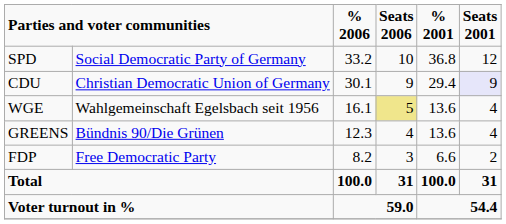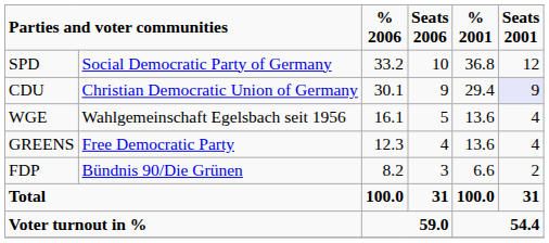WGE | Seats 2006: khaki background -> no background
GREENS | column 2: Bündnis 90/Die Grünen -> Free Democratic Party
FDP | column 2: Free Democratic Party -> Bündnis 90/Die Grünen
